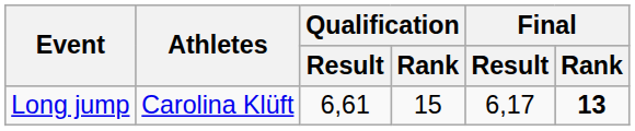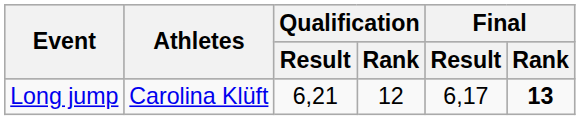Long jump | Qualification / Result: 6,61 -> 6,21
Long jump | Qualification / Rank: 15 -> 12
